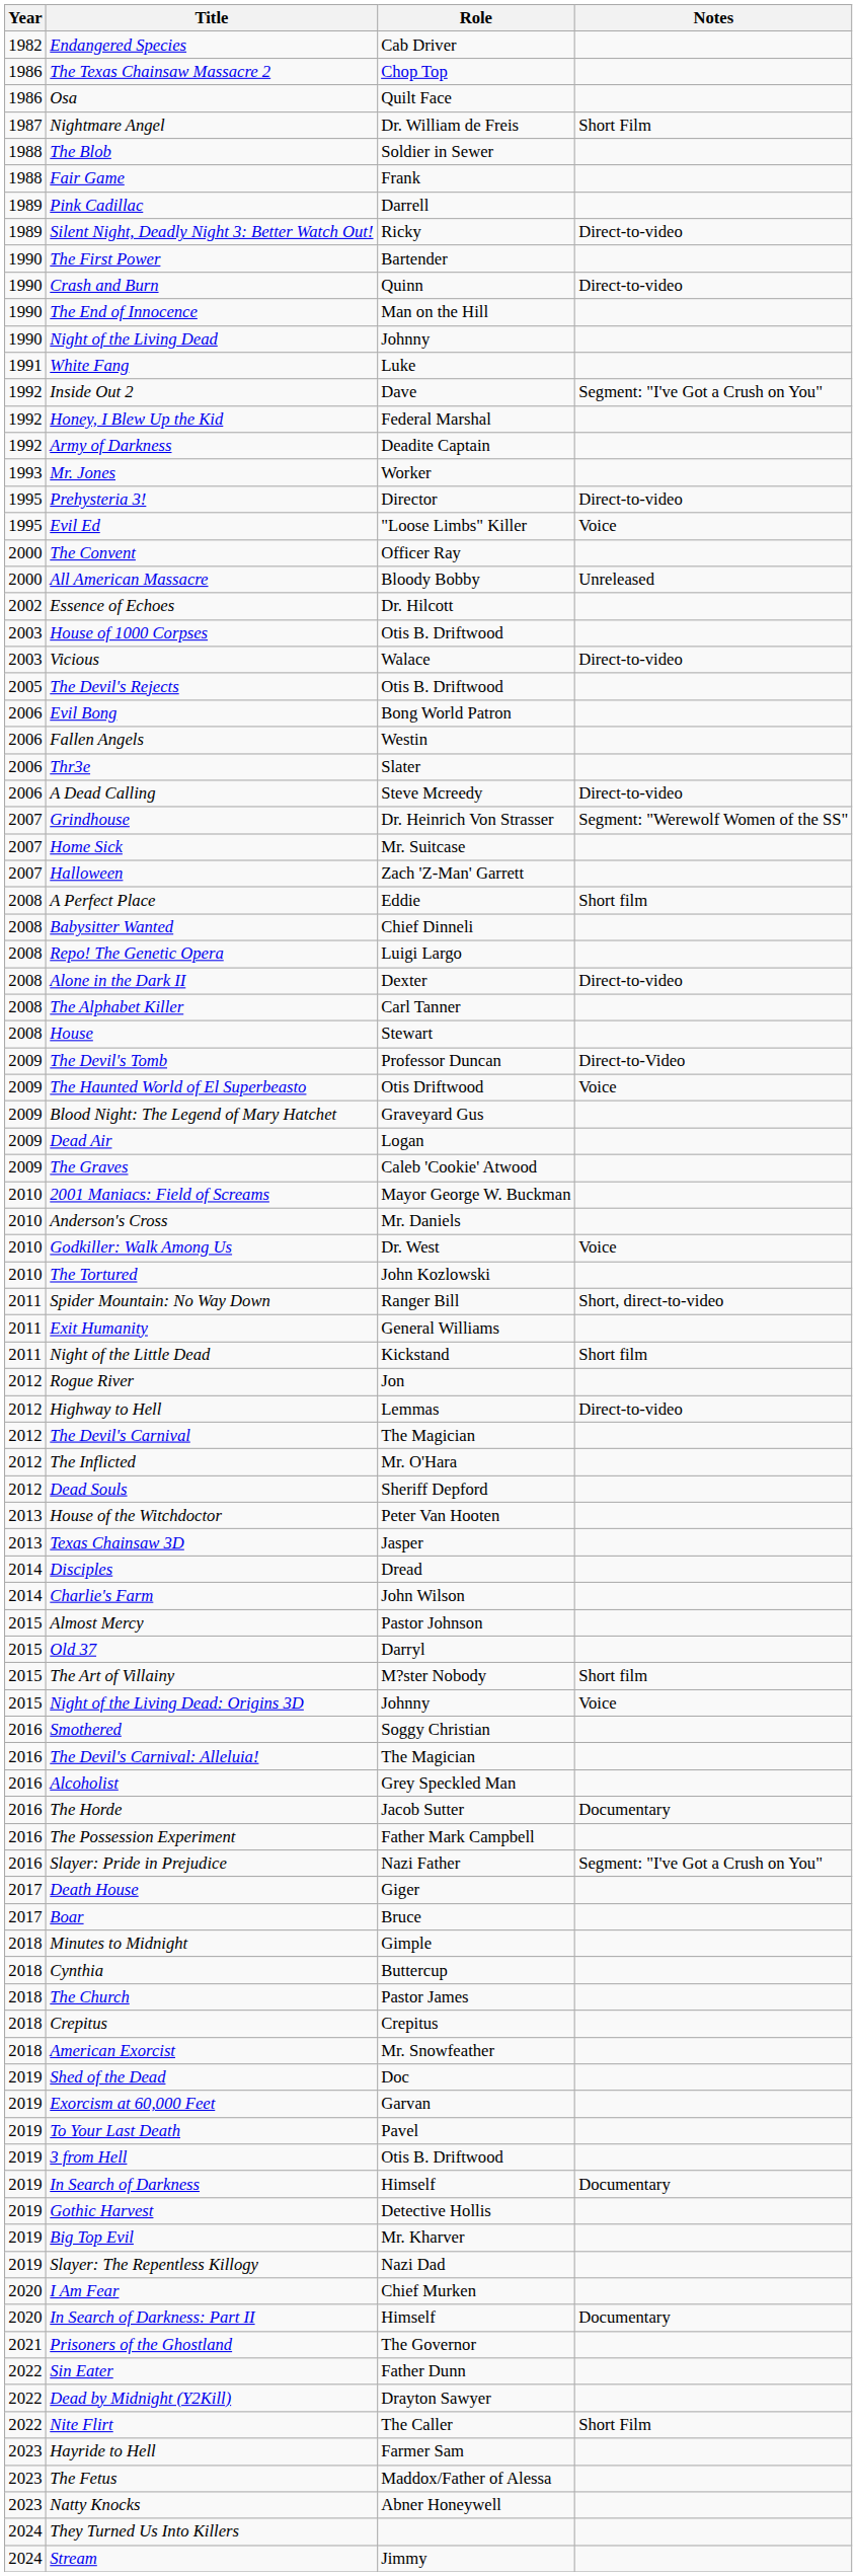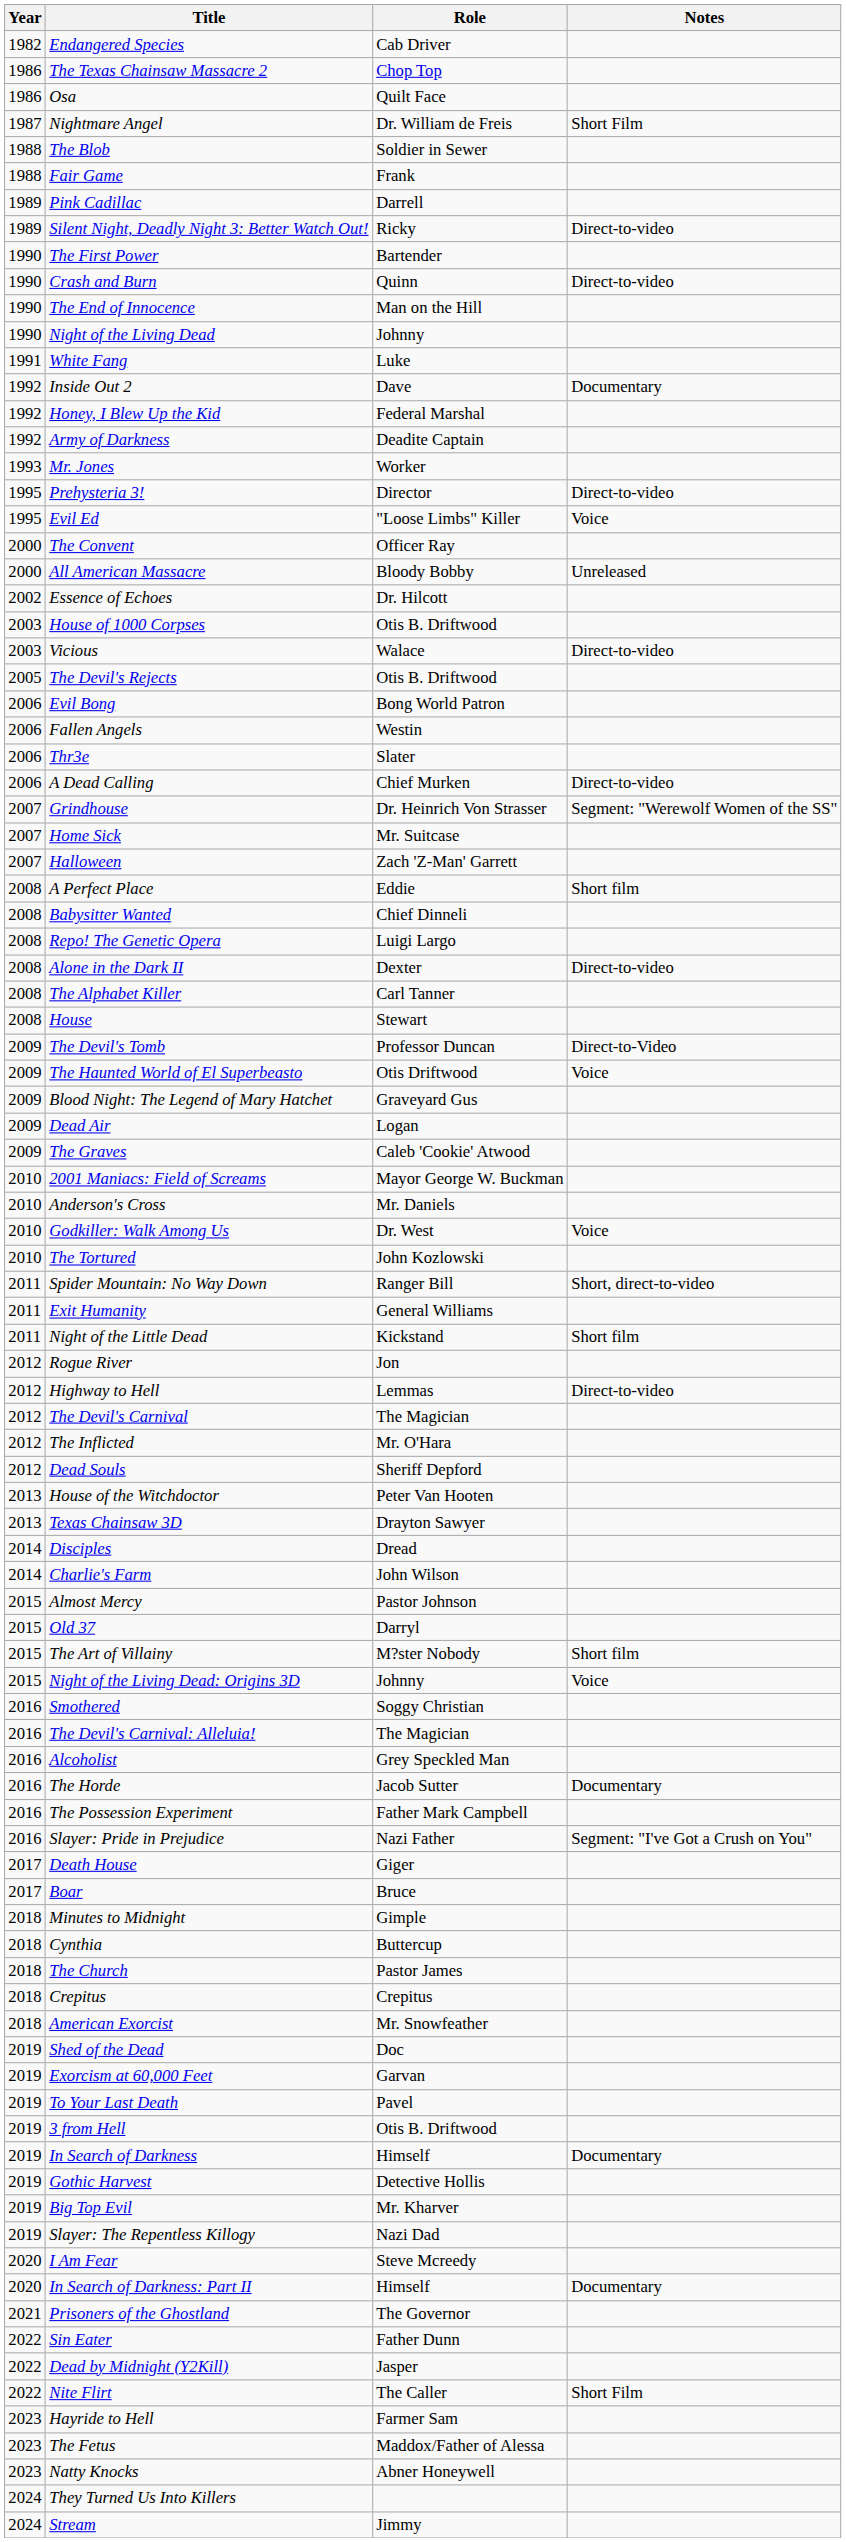Inside Out 2 | Notes: Segment: "I've Got a Crush on You" -> Documentary
A Dead Calling | Role: Steve Mcreedy -> Chief Murken
Texas Chainsaw 3D | Role: Jasper -> Drayton Sawyer
I Am Fear | Role: Chief Murken -> Steve Mcreedy
Dead by Midnight (Y2Kill) | Role: Drayton Sawyer -> Jasper
